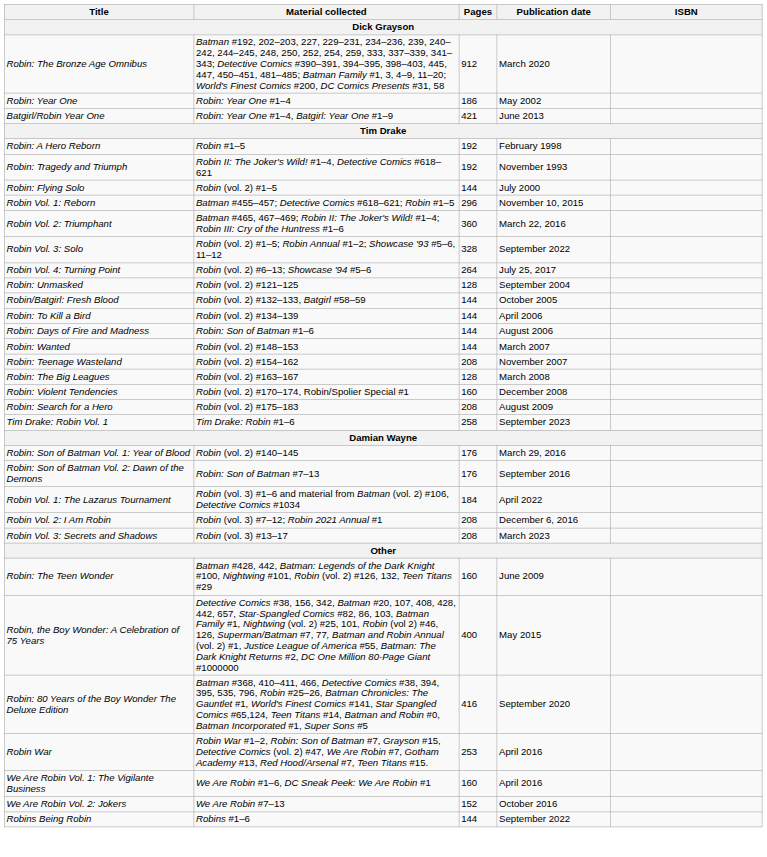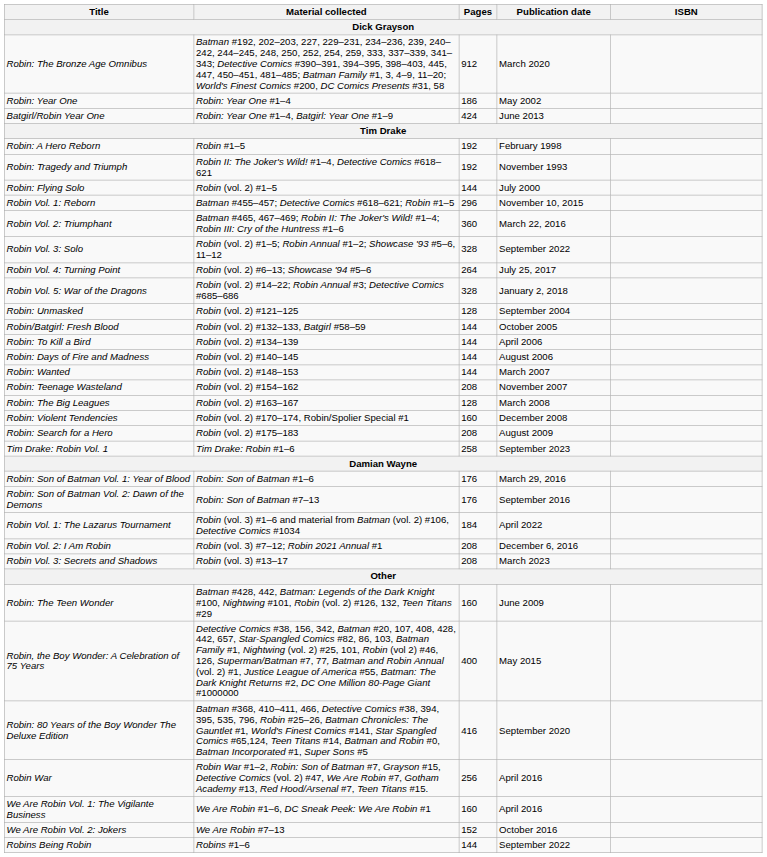Batgirl/Robin Year One | Pages: 421 -> 424
+ row: Robin Vol. 5: War of the Dragons | Robin (vol. 2) #14–22; Robin Annual #3; Detective Comics #685–686 | 328 | January 2, 2018
Robin: Days of Fire and Madness | Material collected: Robin: Son of Batman #1–6 -> Robin (vol. 2) #140–145
Robin: Son of Batman Vol. 1: Year of Blood | Material collected: Robin (vol. 2) #140–145 -> Robin: Son of Batman #1–6
Robin War | Pages: 253 -> 256
